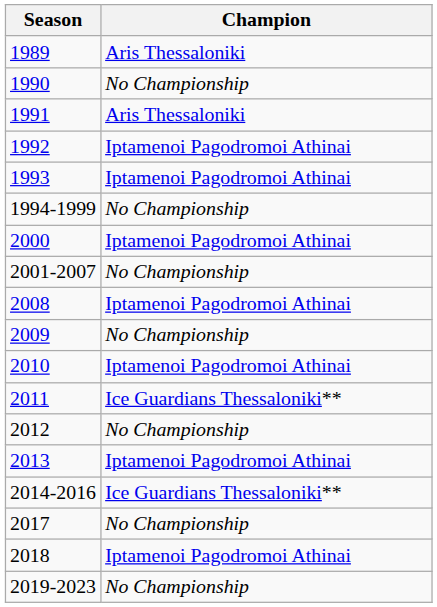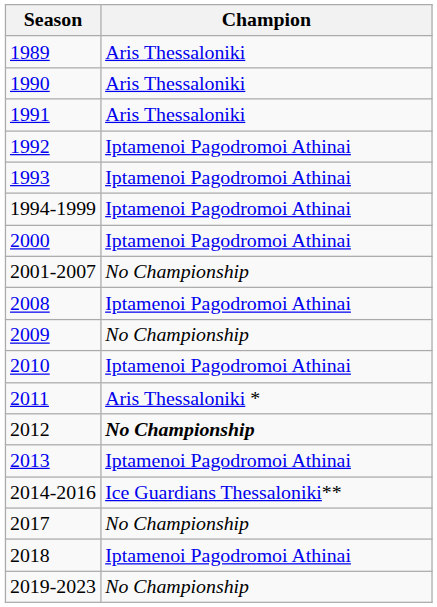1990 | Champion: No Championship -> Aris Thessaloniki
1994-1999 | Champion: No Championship -> Iptamenoi Pagodromoi Athinai
2011 | Champion: Ice Guardians Thessaloniki** -> Aris Thessaloniki *
2012 | Champion: normal -> bold
